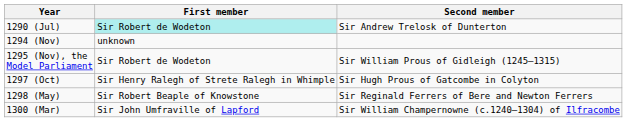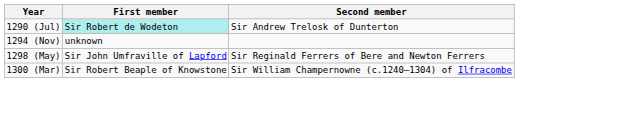- row: 1295 (Nov), the Model Parliament | Sir Robert de Wodeton | Sir William Prous of Gidleigh (1245–1315)
- row: 1297 (Oct) | Sir Henry Ralegh of Strete Ralegh in Whimple | Sir Hugh Prous of Gatcombe in Colyton
1298 (May) | First member: Sir Robert Beaple of Knowstone -> Sir John Umfraville of Lapford
1300 (Mar) | First member: Sir John Umfraville of Lapford -> Sir Robert Beaple of Knowstone
